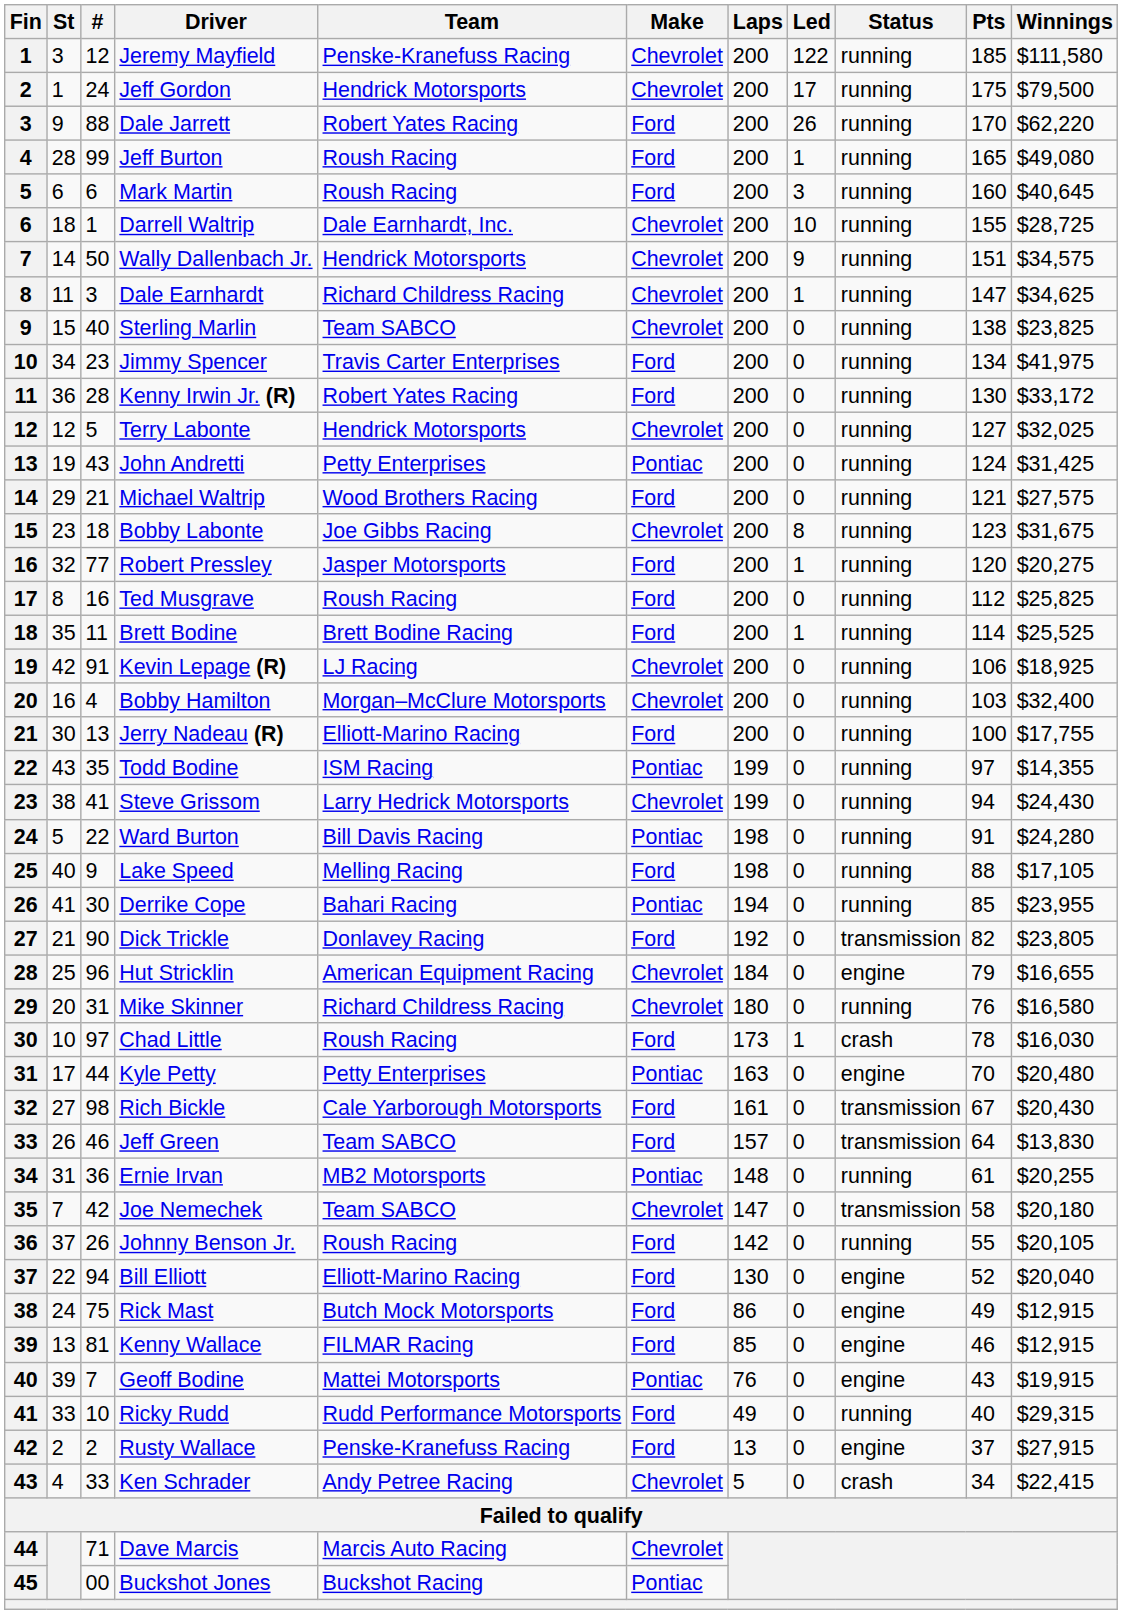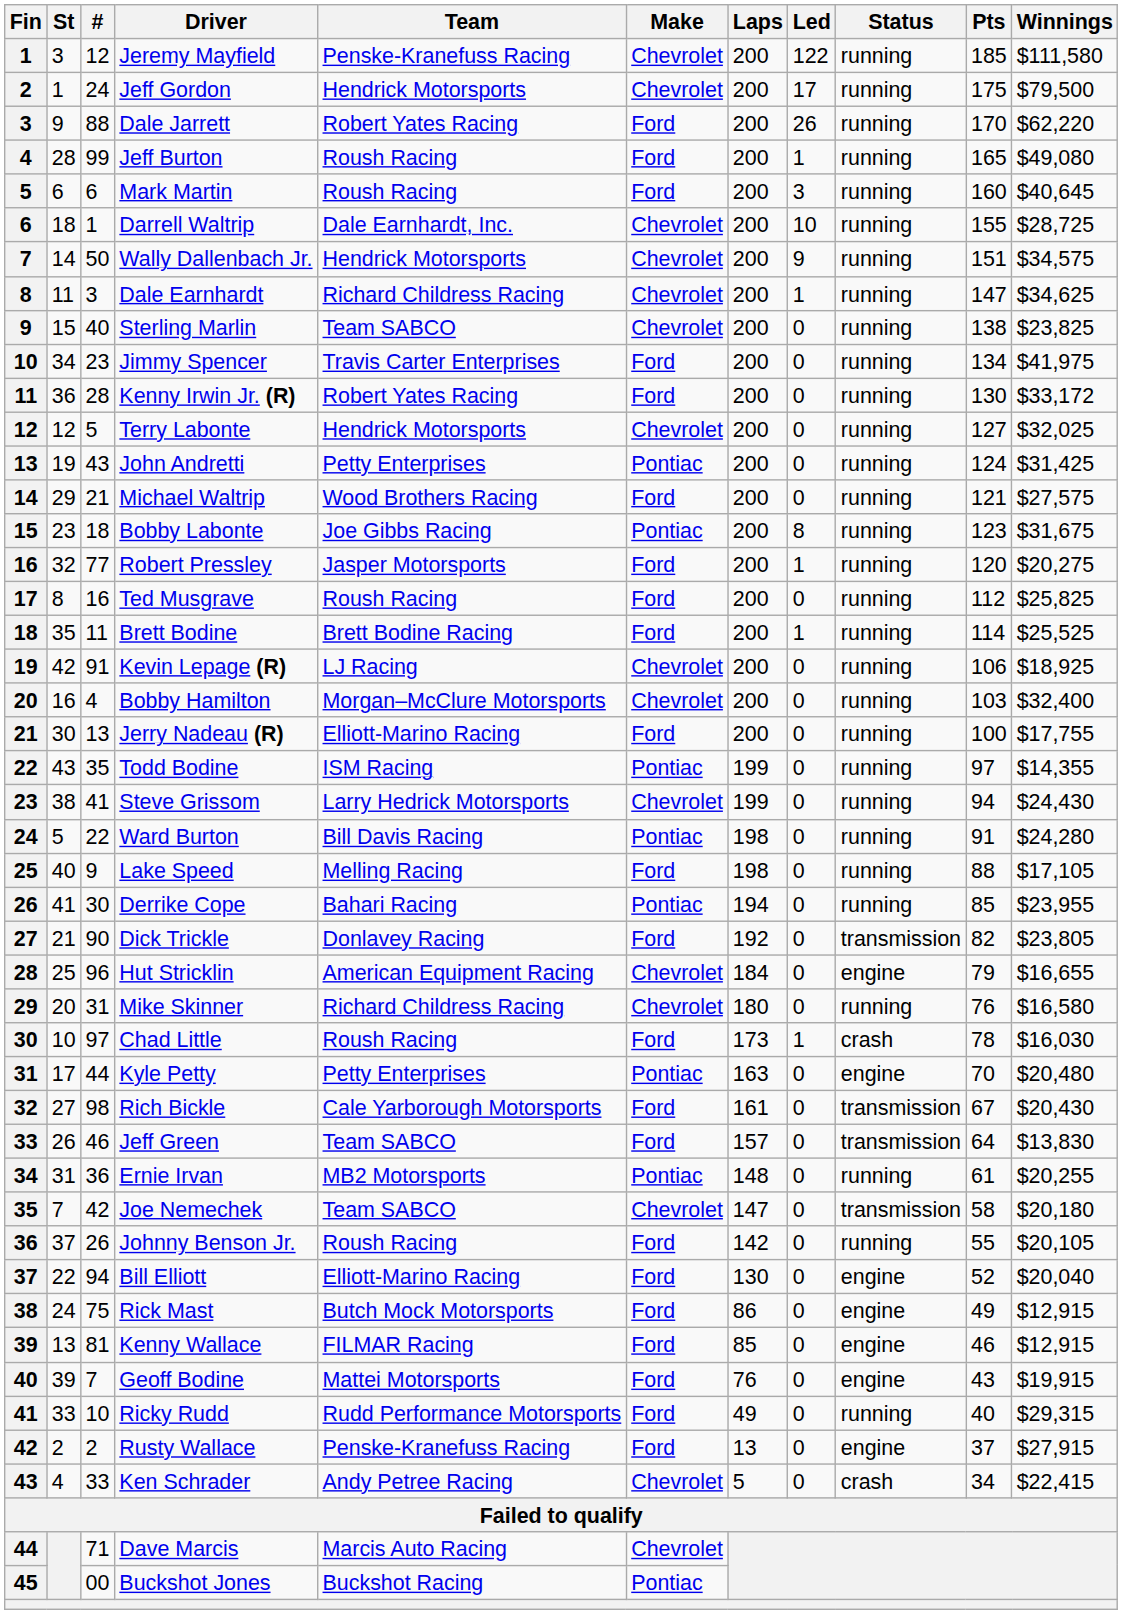Bobby Labonte | Make: Chevrolet -> Pontiac
Geoff Bodine | Make: Pontiac -> Ford
